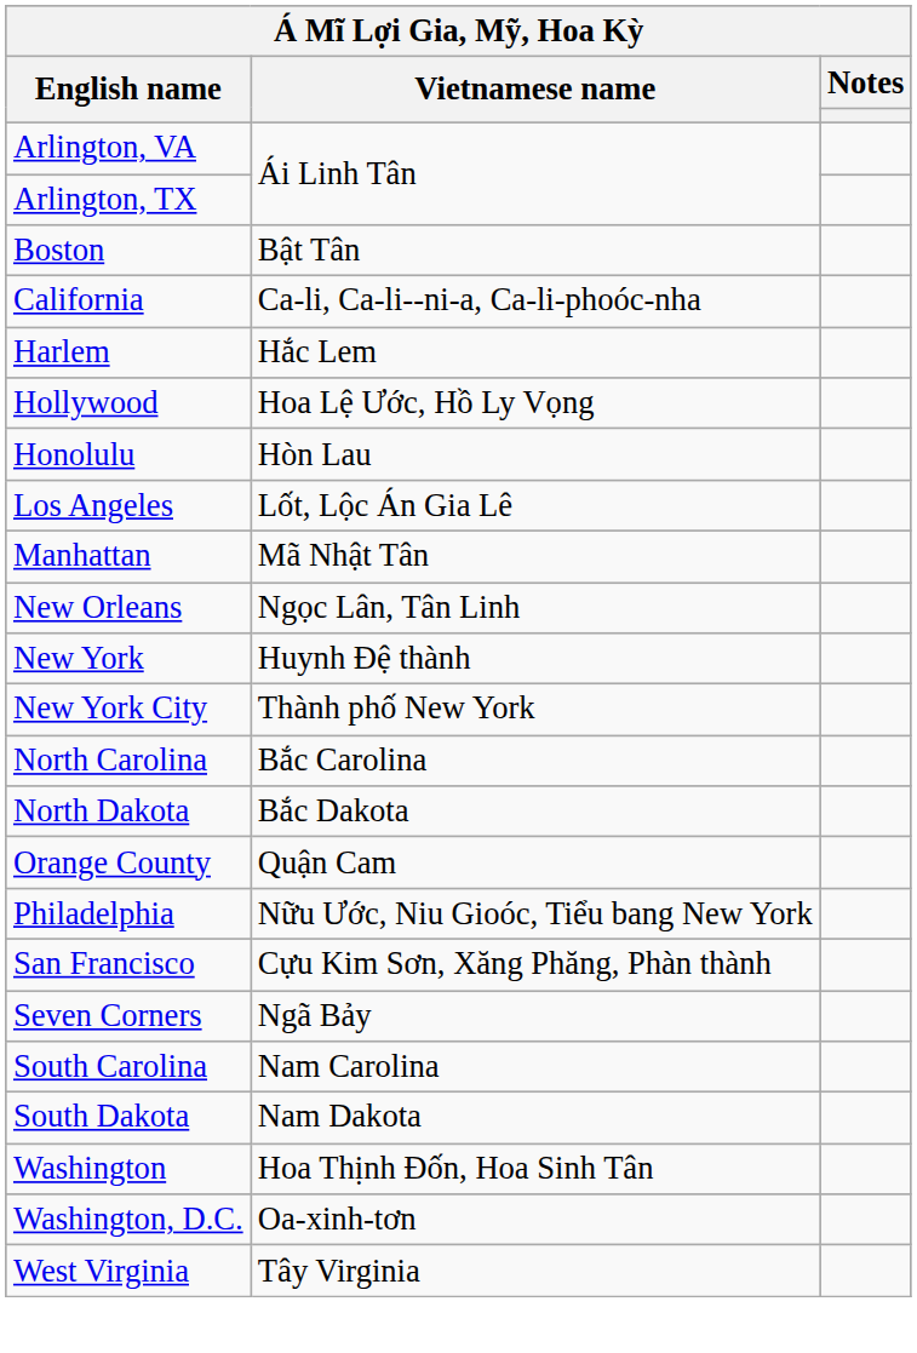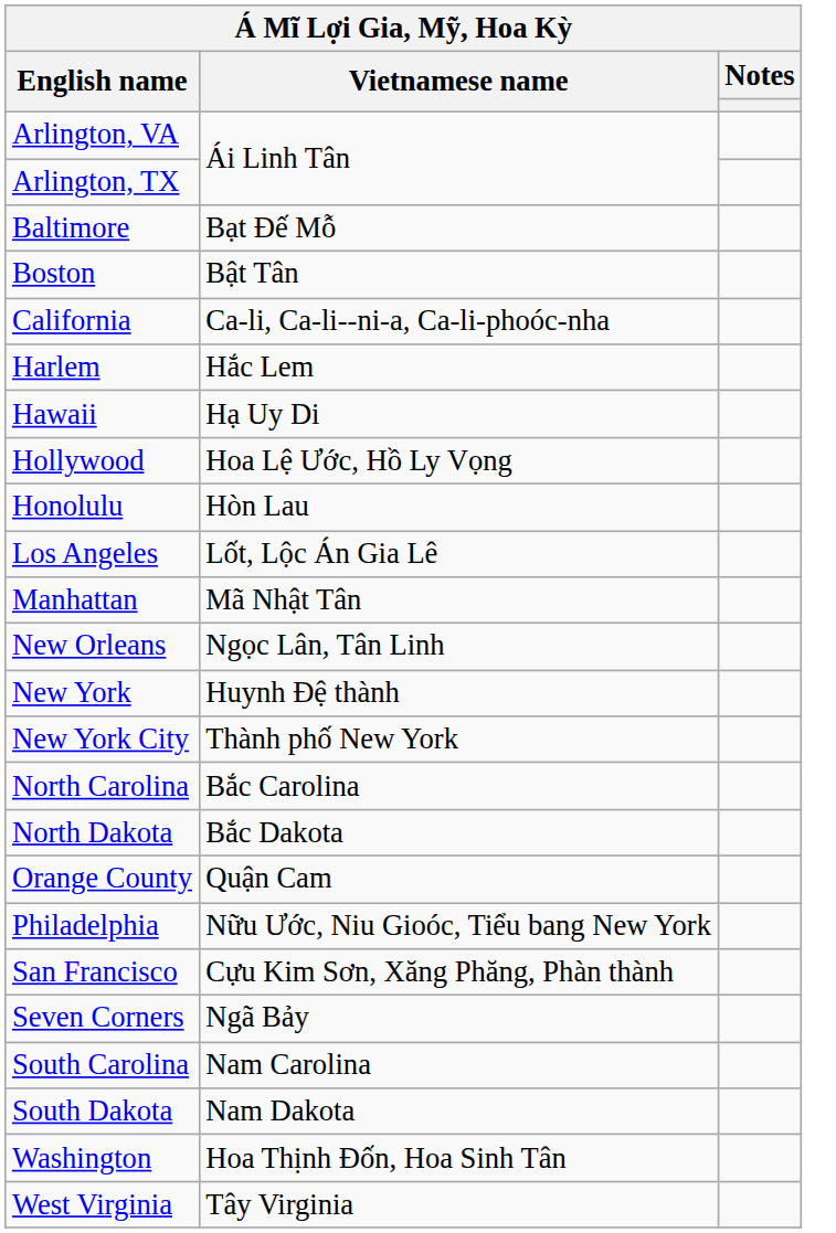+ row: Baltimore | Bạt Đế Mỗ
+ row: Hawaii | Hạ Uy Di
- row: Washington, D.C. | Oa-xinh-tơn
